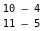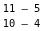rows swapped: 10 – 4 <-> 11 – 5
